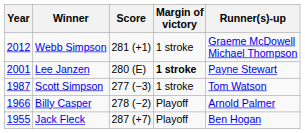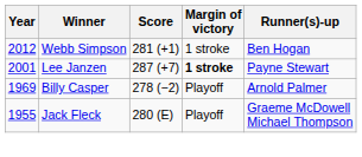Webb Simpson | Runner(s)-up: Graeme McDowell Michael Thompson -> Ben Hogan
Lee Janzen | Score: 280 (E) -> 287 (+7)
- row: 1987 | Scott Simpson | 277 (−3) | 1 stroke | Tom Watson
Billy Casper | Year: 1966 -> 1969
Jack Fleck | Score: 287 (+7) -> 280 (E)
Jack Fleck | Runner(s)-up: Ben Hogan -> Graeme McDowell Michael Thompson
